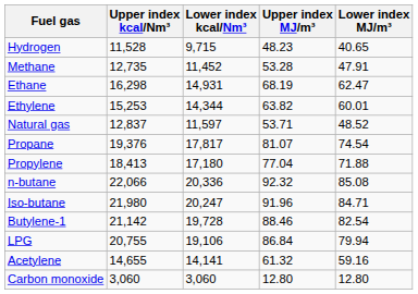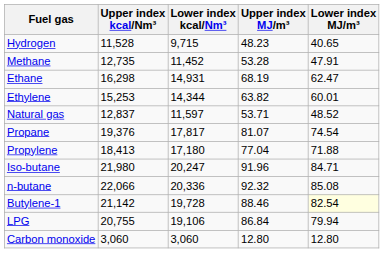rows swapped: n-butane <-> Iso-butane
Butylene-1 | Lower index MJ/m³: no background -> lightyellow background
- row: Acetylene | 14,655 | 14,141 | 61.32 | 59.16
